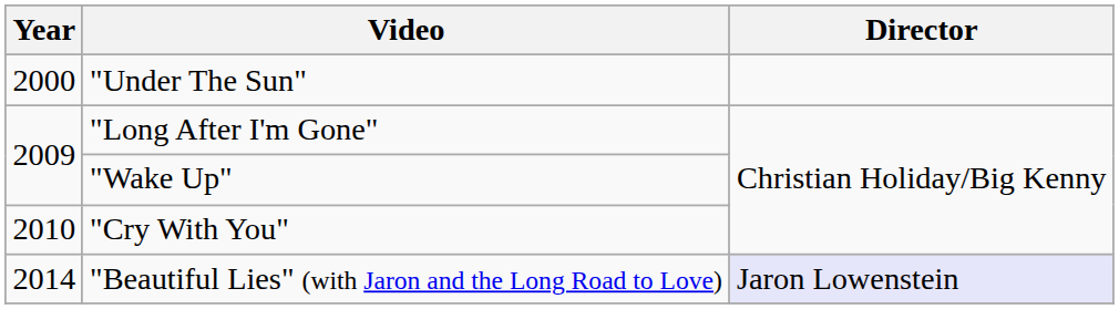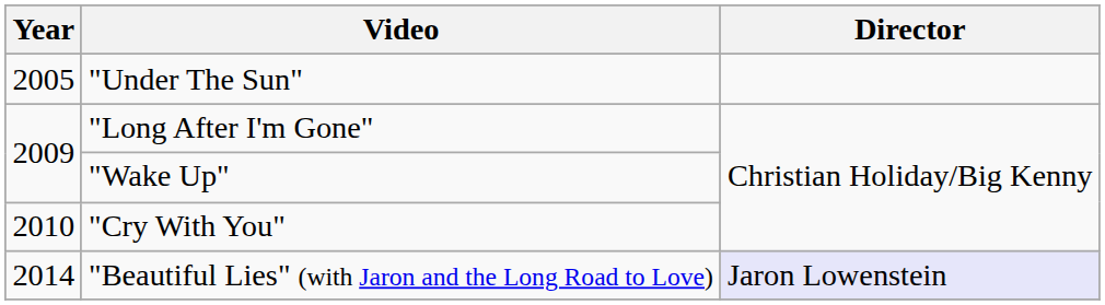"Under The Sun" | Year: 2000 -> 2005
